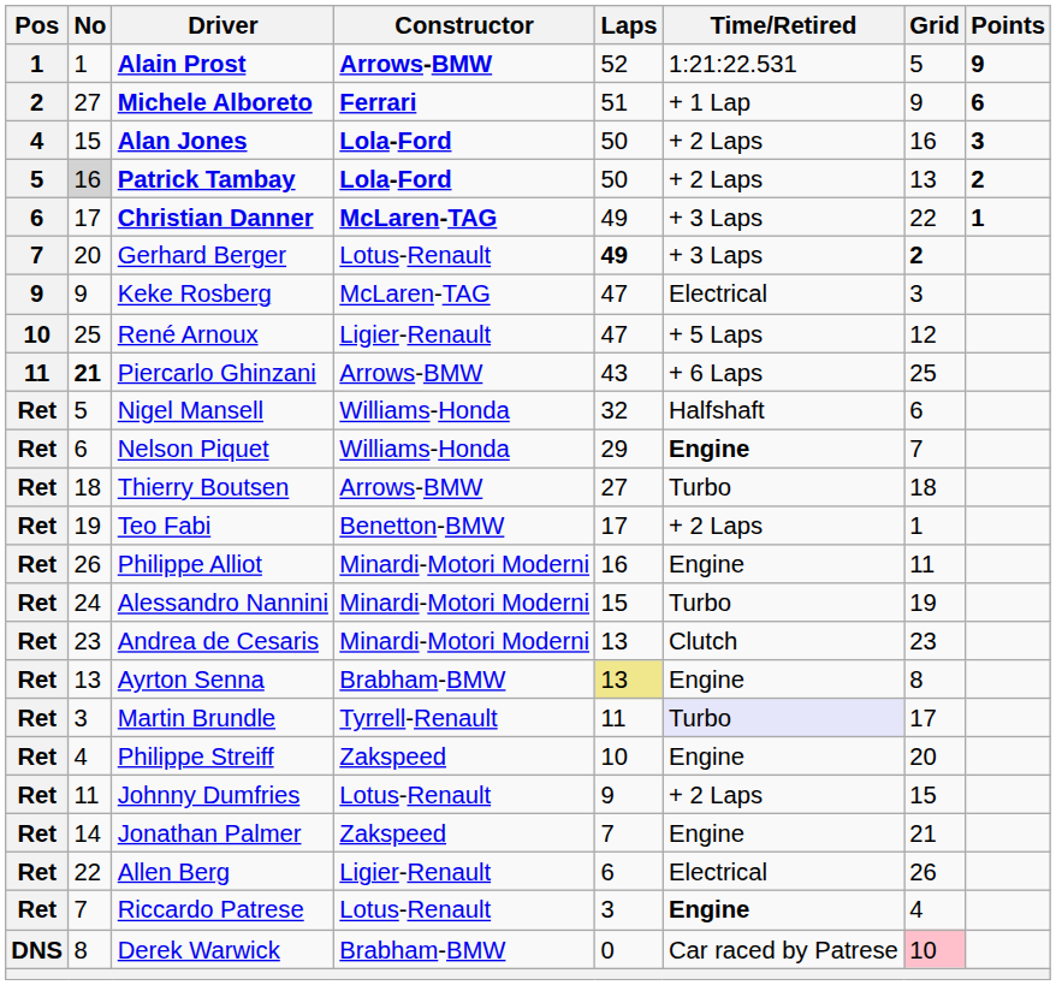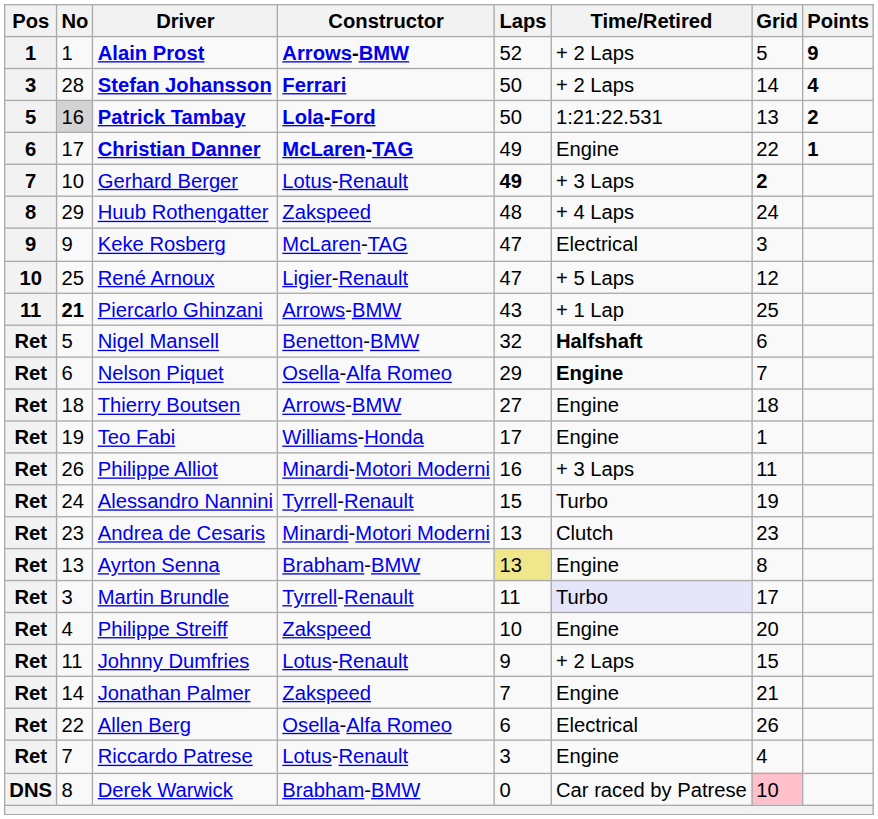Alain Prost | Time/Retired: 1:21:22.531 -> + 2 Laps
- row: 2 | 27 | Michele Alboreto | Ferrari | 51 | + 1 Lap | 9 | 6
+ row: 3 | 28 | Stefan Johansson | Ferrari | 50 | + 2 Laps | 14 | 4
- row: 4 | 15 | Alan Jones | Lola-Ford | 50 | + 2 Laps | 16 | 3
Patrick Tambay | Time/Retired: + 2 Laps -> 1:21:22.531
Christian Danner | Time/Retired: + 3 Laps -> Engine
Gerhard Berger | No: 20 -> 10
+ row: 8 | 29 | Huub Rothengatter | Zakspeed | 48 | + 4 Laps | 24
Piercarlo Ghinzani | Time/Retired: + 6 Laps -> + 1 Lap
Nigel Mansell | Constructor: Williams-Honda -> Benetton-BMW
Nigel Mansell | Time/Retired: normal -> bold
Nelson Piquet | Constructor: Williams-Honda -> Osella-Alfa Romeo
Thierry Boutsen | Time/Retired: Turbo -> Engine
Teo Fabi | Constructor: Benetton-BMW -> Williams-Honda
Teo Fabi | Time/Retired: + 2 Laps -> Engine
Philippe Alliot | Time/Retired: Engine -> + 3 Laps
Alessandro Nannini | Constructor: Minardi-Motori Moderni -> Tyrrell-Renault
Allen Berg | Constructor: Ligier-Renault -> Osella-Alfa Romeo
Riccardo Patrese | Time/Retired: bold -> normal
